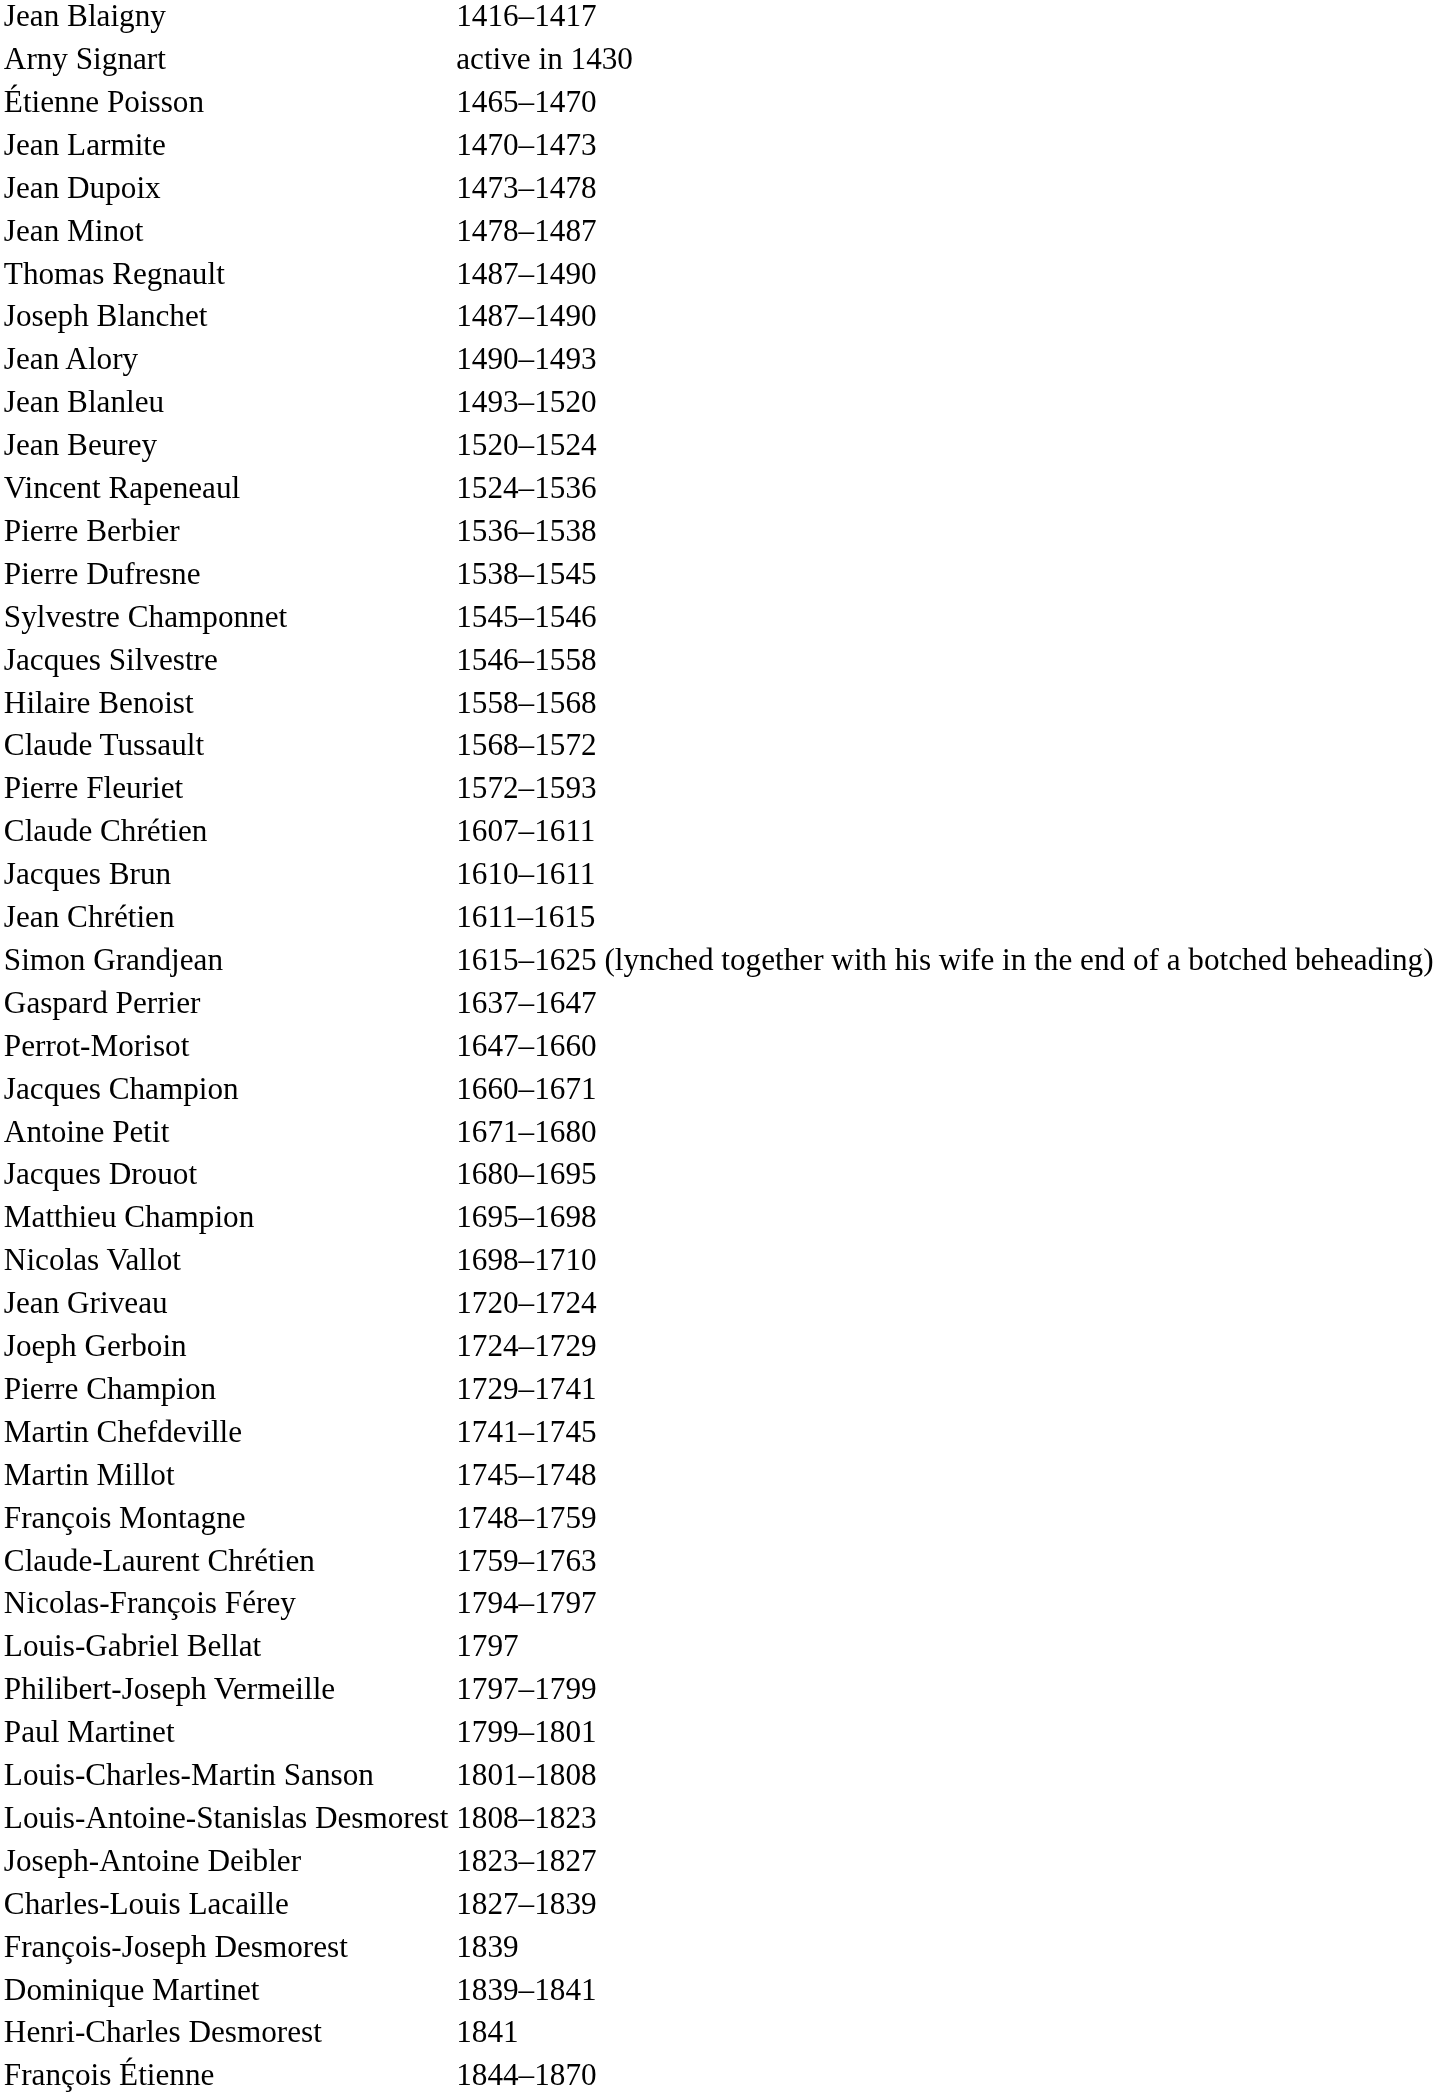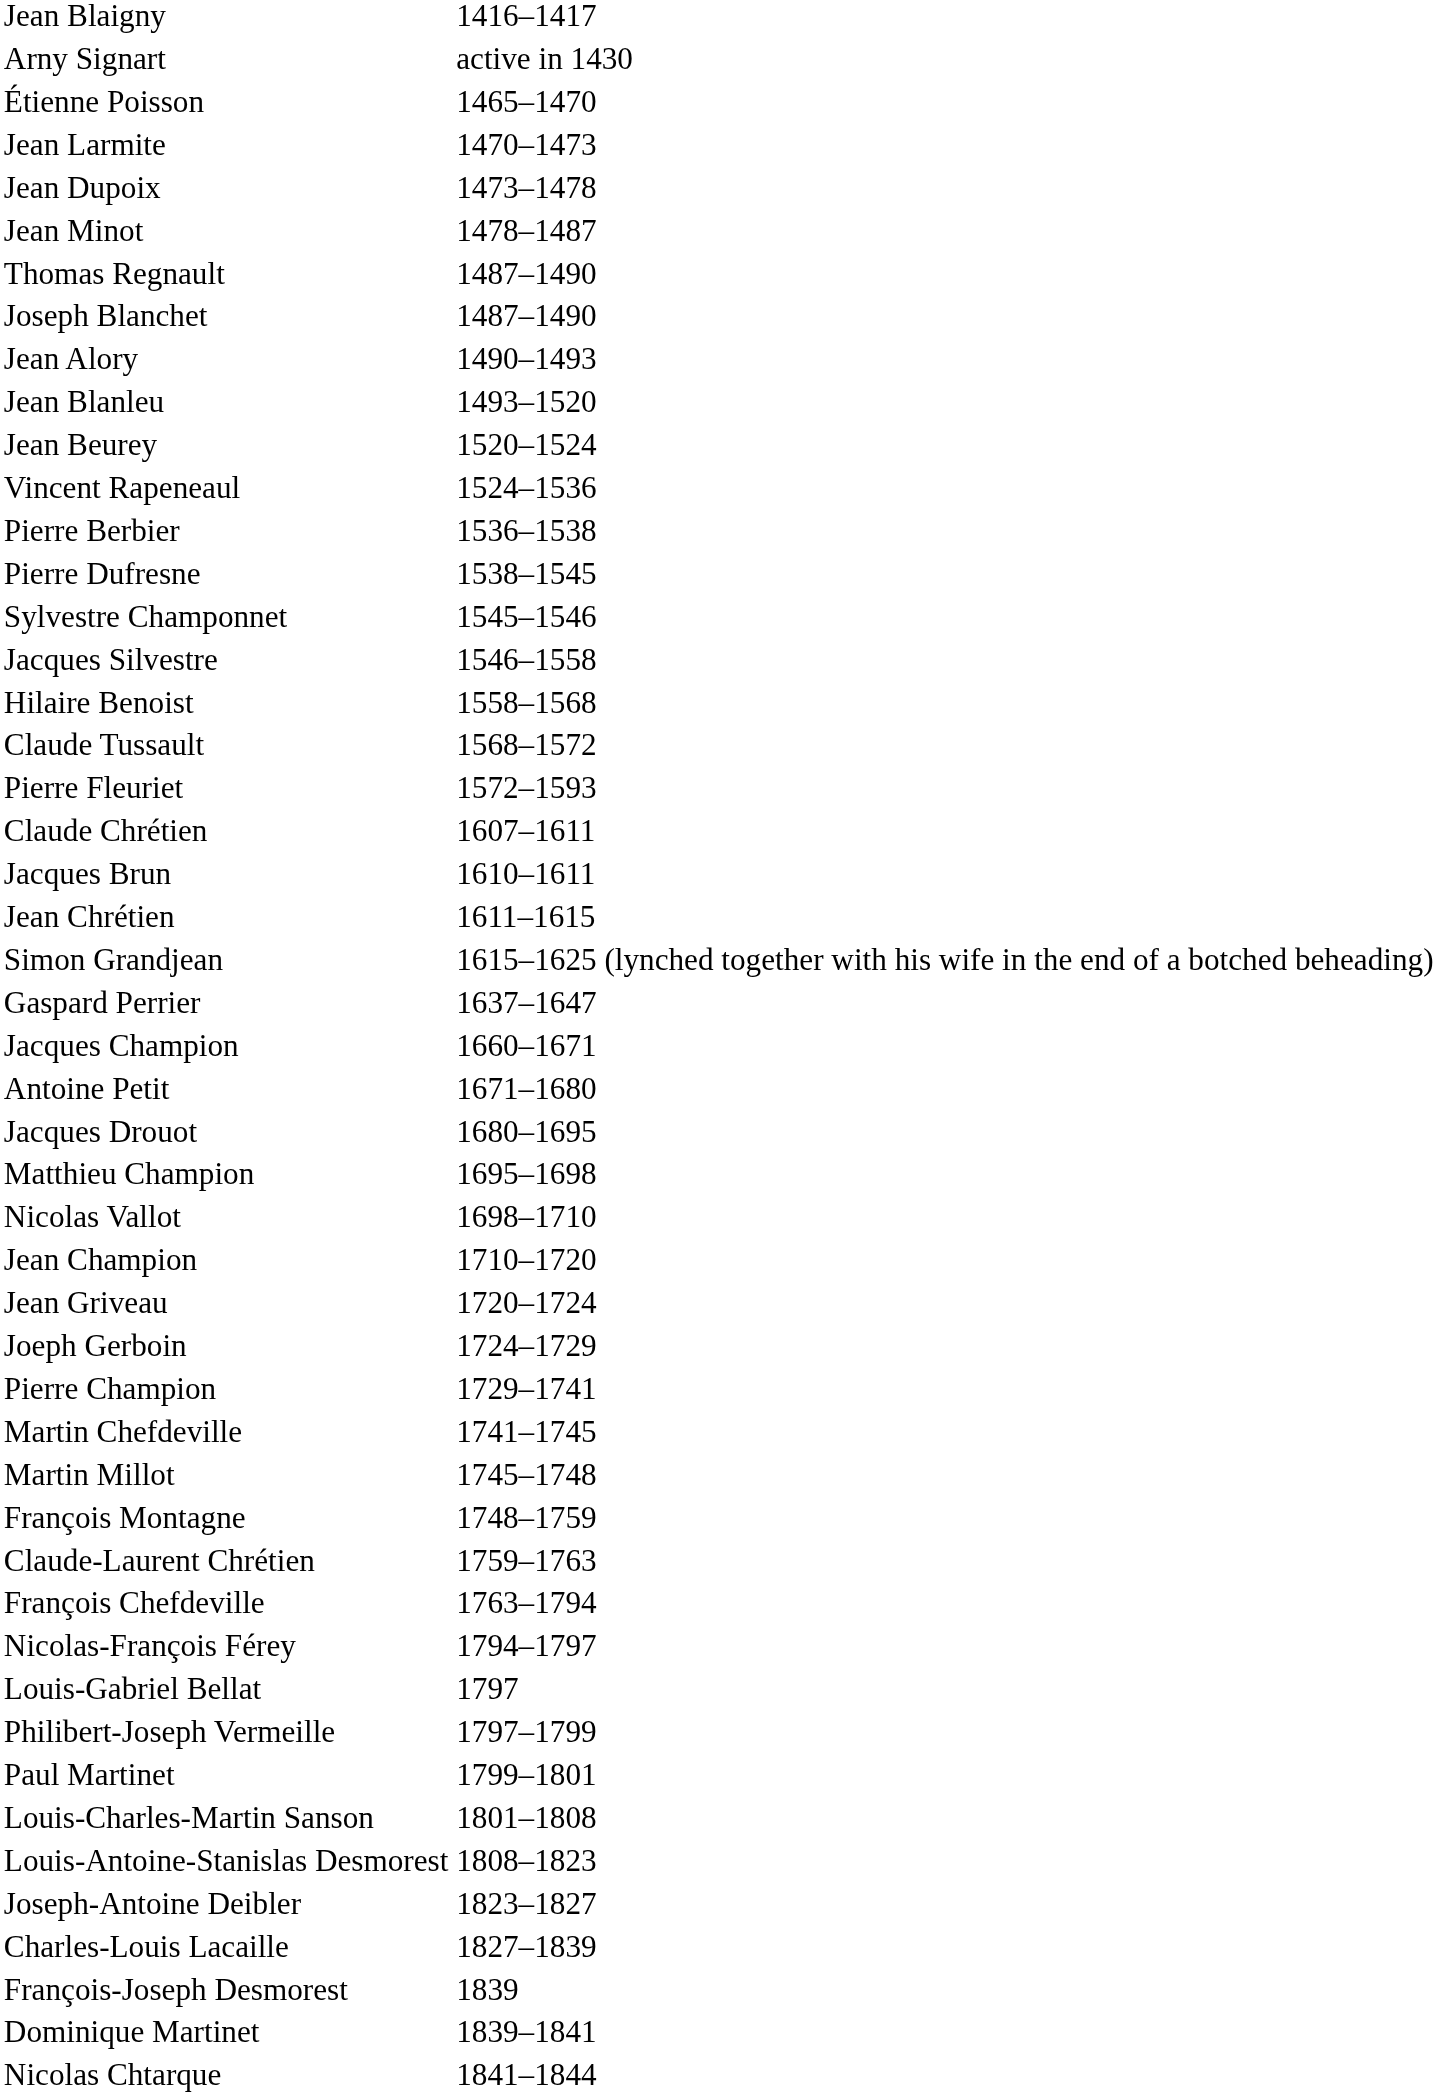- row: Perrot-Morisot | 1647–1660
+ row: Jean Champion | 1710–1720
+ row: François Chefdeville | 1763–1794
- row: Henri-Charles Desmorest | 1841
+ row: Nicolas Chtarque | 1841–1844
- row: François Étienne | 1844–1870
